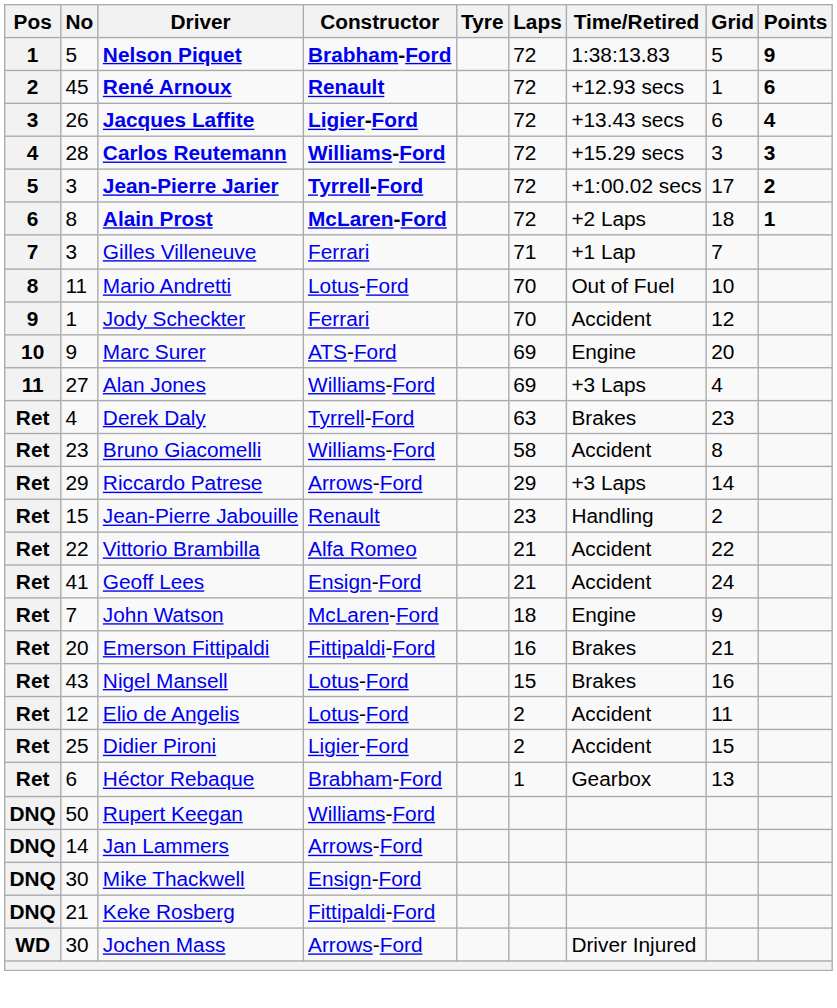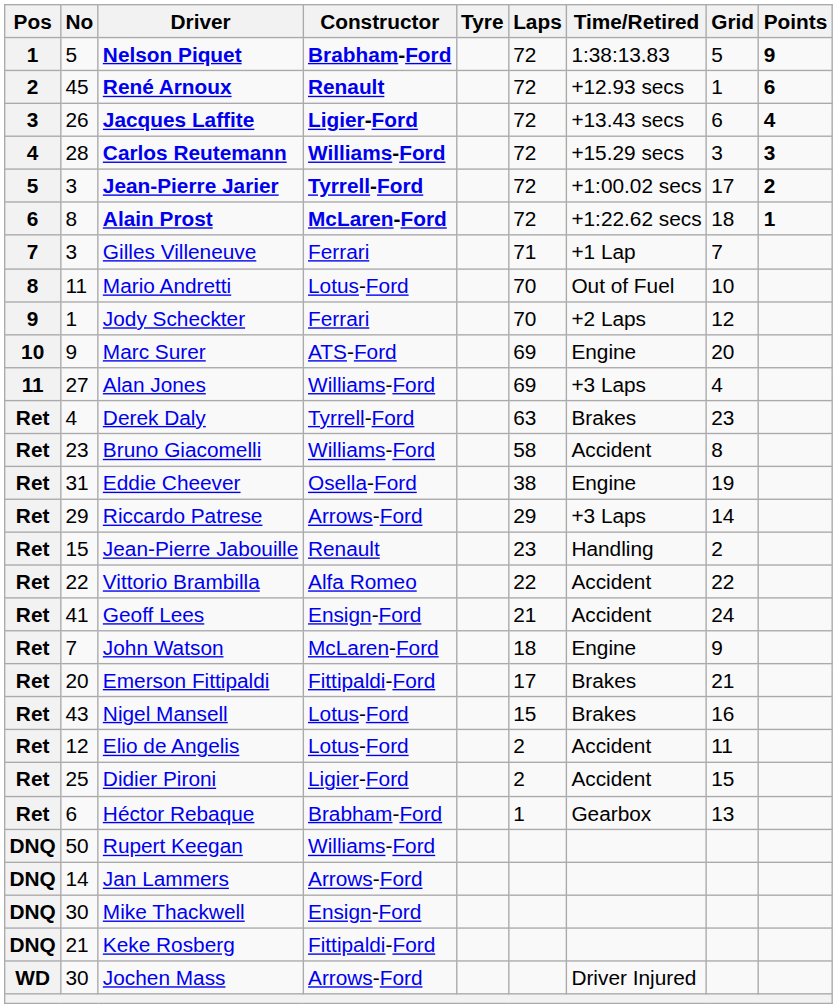Alain Prost | Time/Retired: +2 Laps -> +1:22.62 secs
Jody Scheckter | Time/Retired: Accident -> +2 Laps
+ row: Ret | 31 | Eddie Cheever | Osella-Ford | 38 | Engine | 19
Vittorio Brambilla | Laps: 21 -> 22
Emerson Fittipaldi | Laps: 16 -> 17
